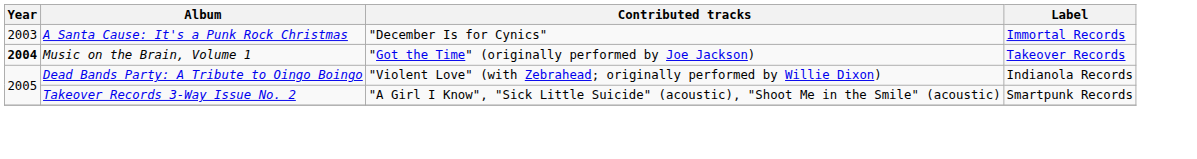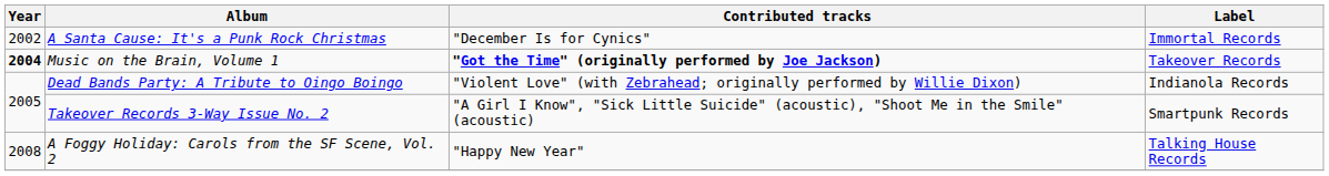A Santa Cause: It's a Punk Rock Christmas | Year: 2003 -> 2002
Music on the Brain, Volume 1 | Contributed tracks: normal -> bold
+ row: 2008 | A Foggy Holiday: Carols from the SF Scene, Vol. 2 | "Happy New Year" | Talking House Records
